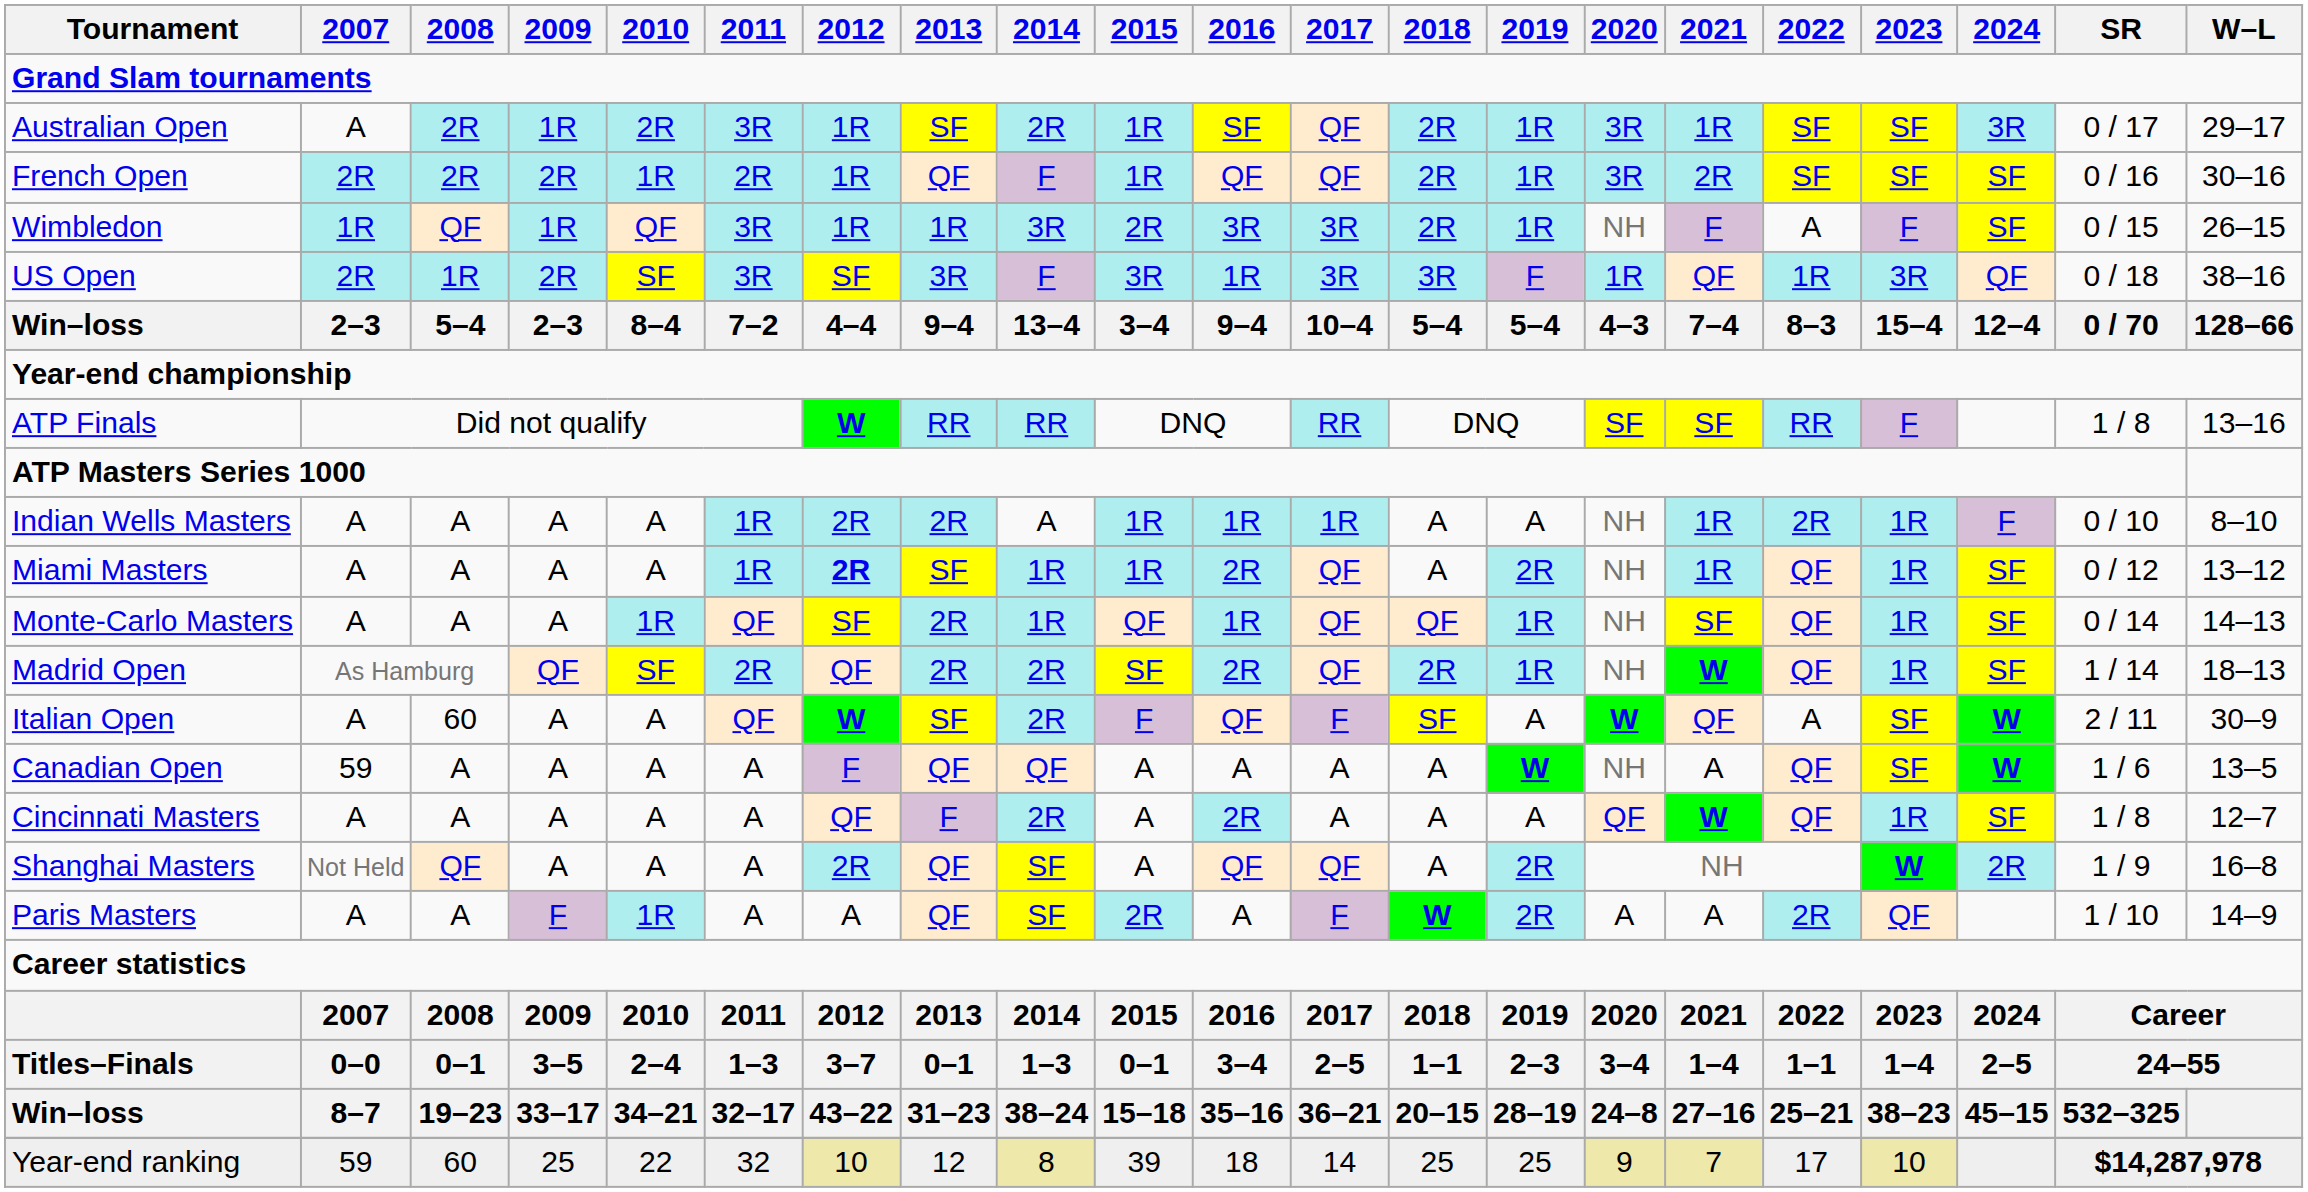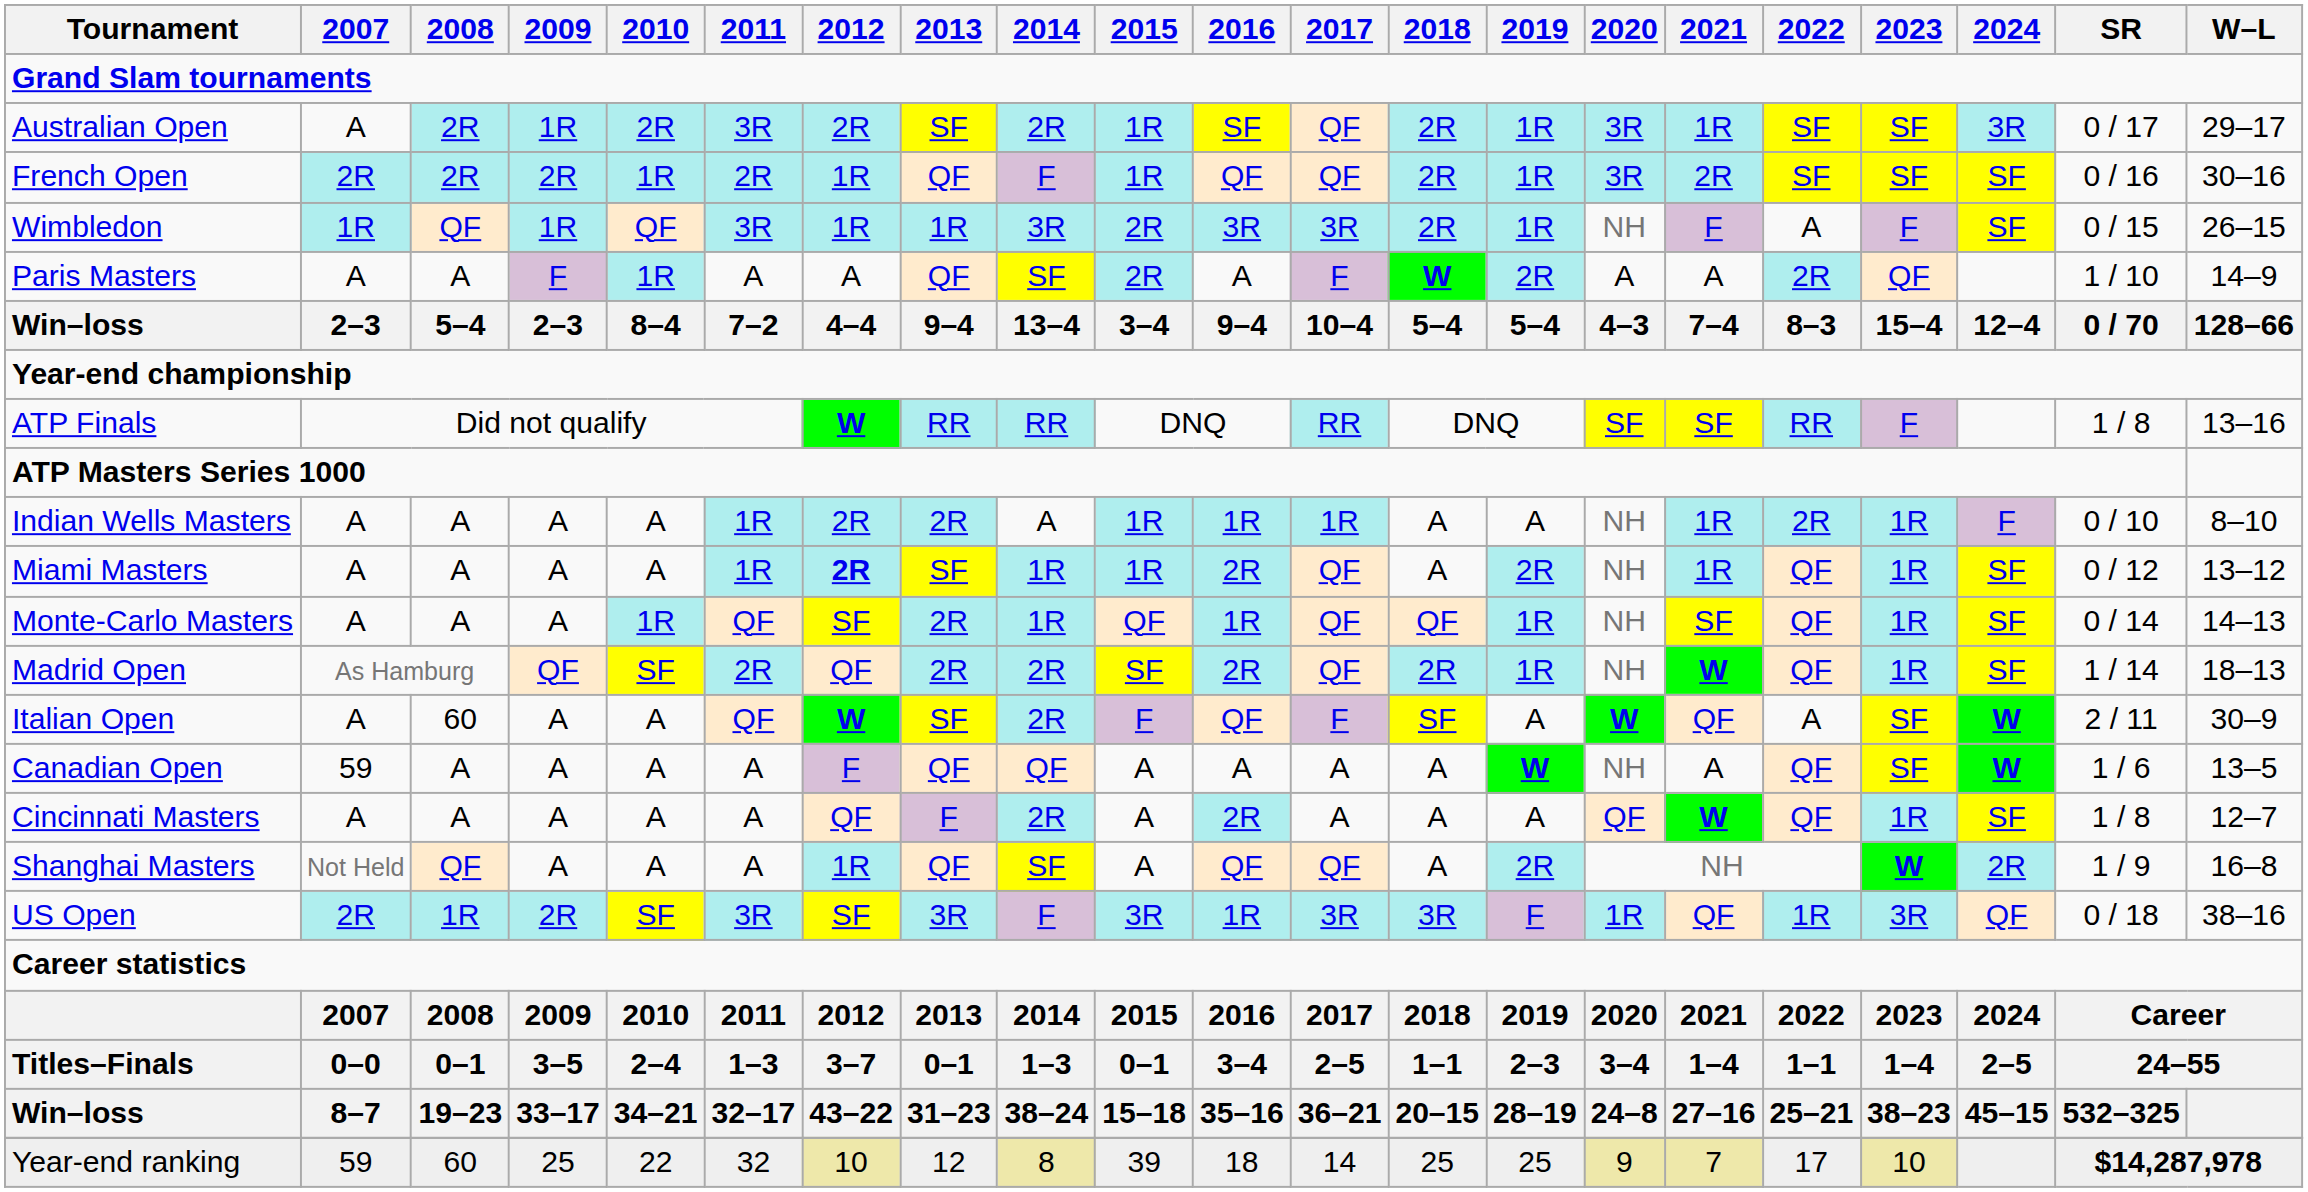Australian Open | 2012: 1R -> 2R
rows swapped: US Open <-> Paris Masters
Shanghai Masters | 2012: 2R -> 1R
